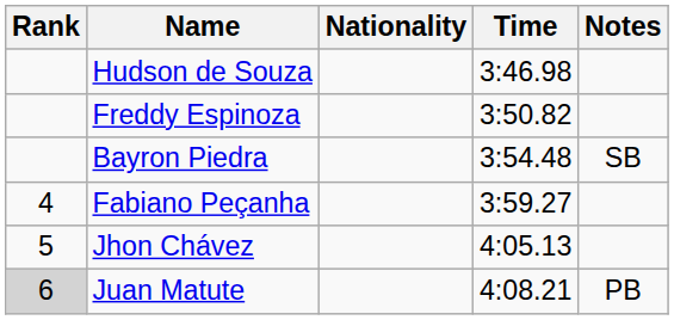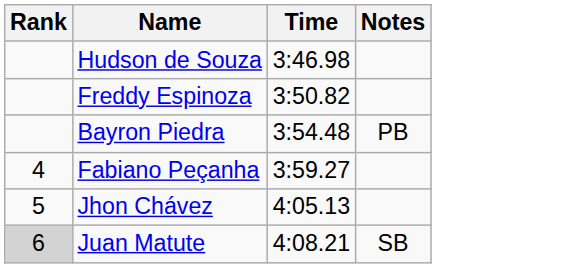- column: Nationality
Bayron Piedra | Notes: SB -> PB
Juan Matute | Notes: PB -> SB
